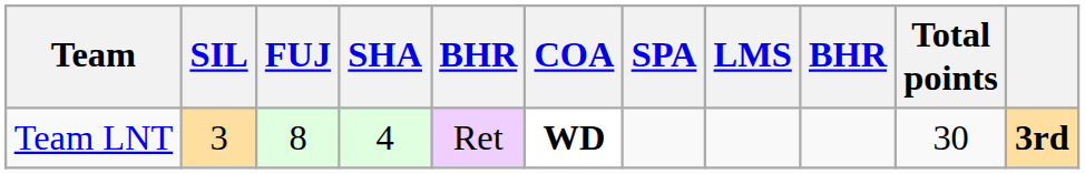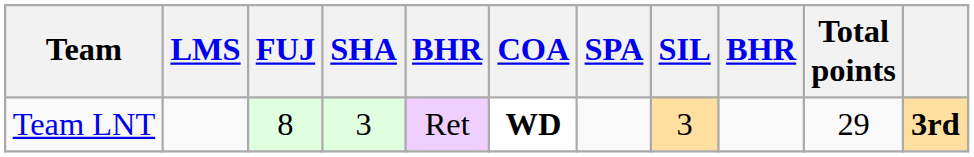columns swapped: SIL <-> LMS
Team LNT | SHA: 4 -> 3
Team LNT | Total points: 30 -> 29
